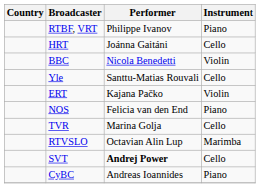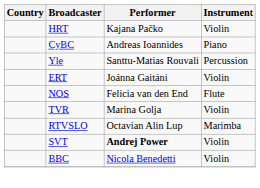- row: RTBF, VRT | Philippe Ivanov | Piano
HRT | Performer: Joánna Gaitáni -> Kajana Pačko
HRT | Instrument: Cello -> Violin
rows swapped: CyBC <-> BBC
Yle | Instrument: Cello -> Percussion
ERT | Performer: Kajana Pačko -> Joánna Gaitáni
NOS | Instrument: Piano -> Flute
TVR | Instrument: Cello -> Violin
SVT | Instrument: Cello -> Violin
